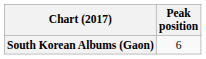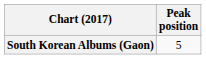South Korean Albums (Gaon) | Peak position: 6 -> 5
